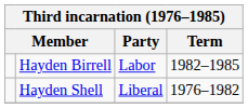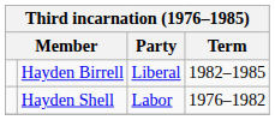Hayden Birrell | Party: Labor -> Liberal
Hayden Shell | Party: Liberal -> Labor
